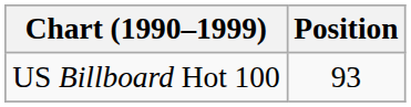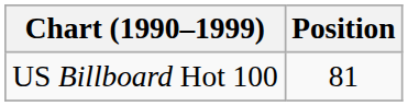US Billboard Hot 100 | Position: 93 -> 81
